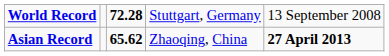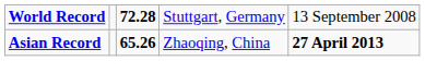Asian Record | column 3: 65.62 -> 65.26
